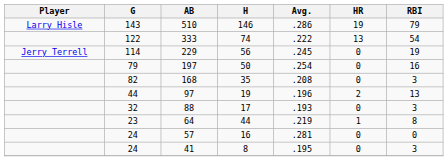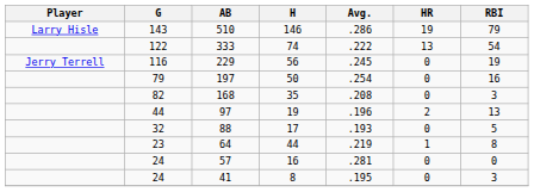229 | G: 114 -> 116
88 | RBI: 3 -> 5
